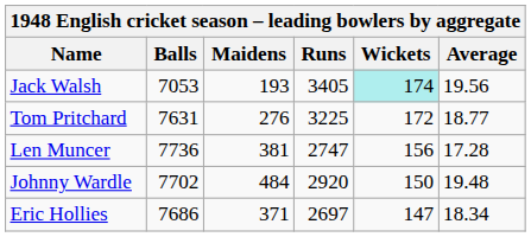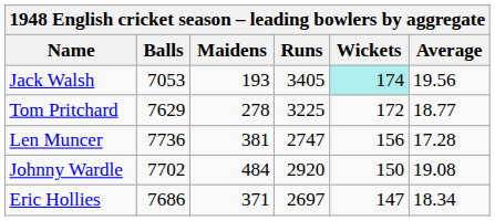Tom Pritchard | Balls: 7631 -> 7629
Tom Pritchard | Maidens: 276 -> 278
Johnny Wardle | Average: 19.48 -> 19.08
